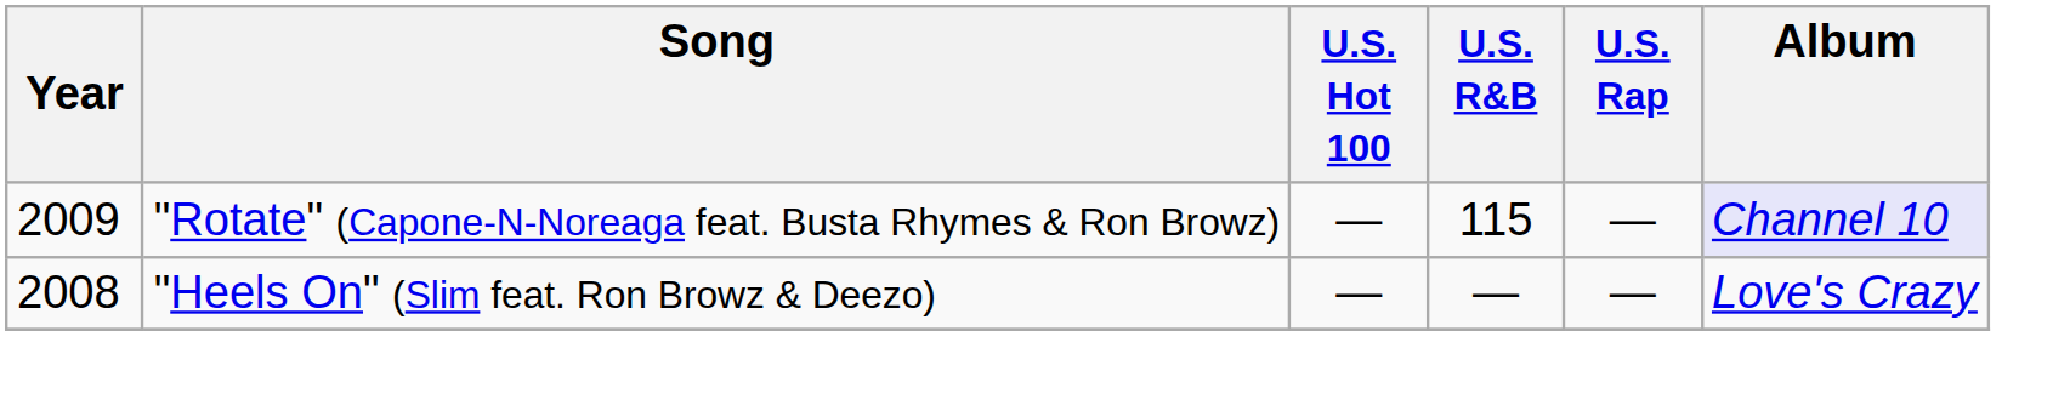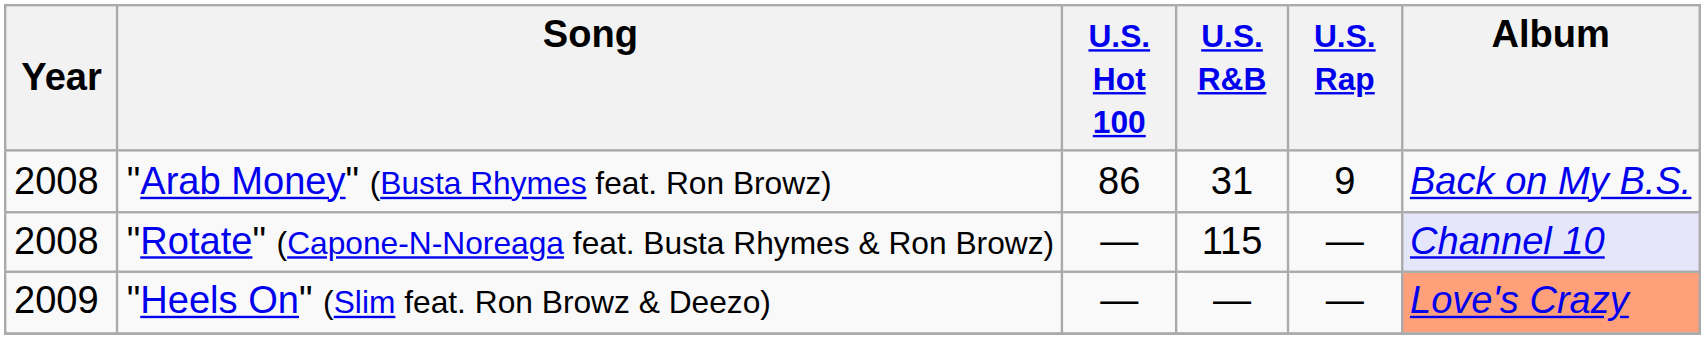+ row: 2008 | "Arab Money" (Busta Rhymes feat. Ron Browz) | 86 | 31 | 9 | Back on My B.S.
"Rotate" (Capone-N-Noreaga feat. Busta Rhymes & Ron Browz) | Year: 2009 -> 2008
"Heels On" (Slim feat. Ron Browz & Deezo) | Year: 2008 -> 2009
"Heels On" (Slim feat. Ron Browz & Deezo) | Album: no background -> lightsalmon background
